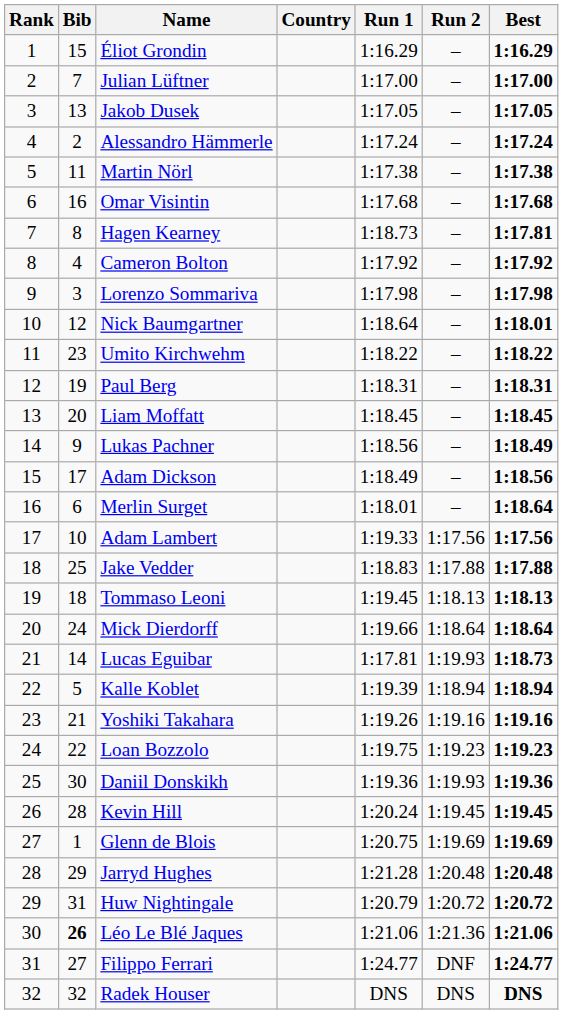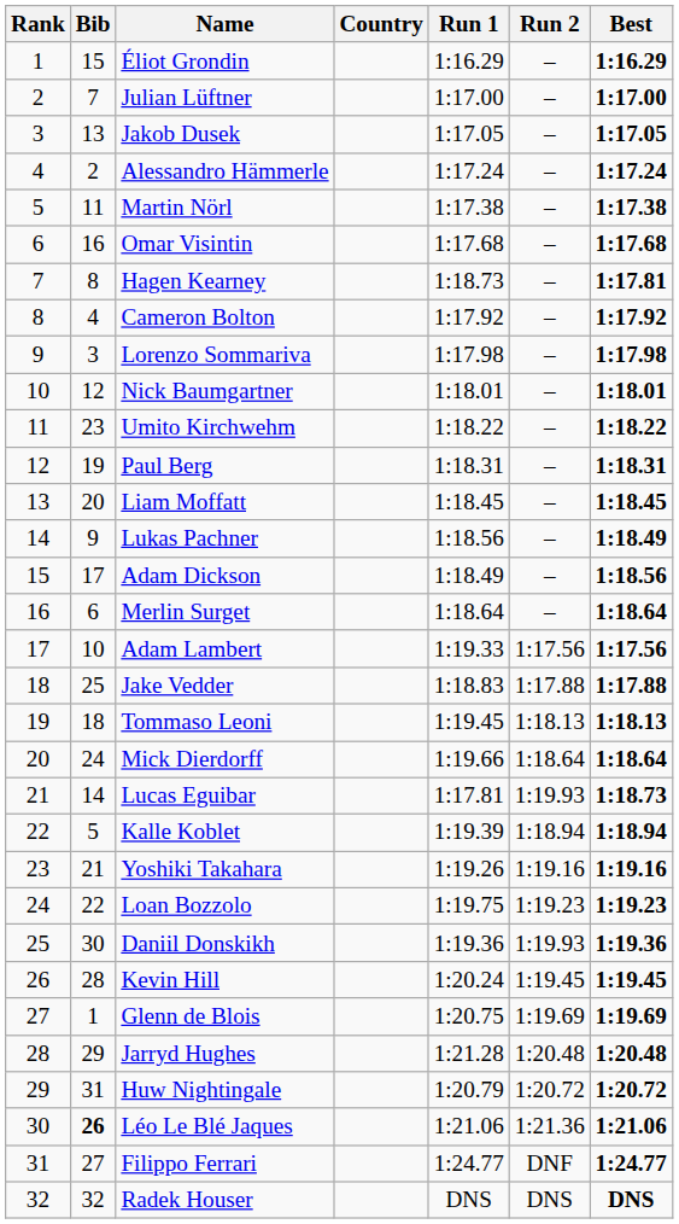Nick Baumgartner | Run 1: 1:18.64 -> 1:18.01
Merlin Surget | Run 1: 1:18.01 -> 1:18.64
